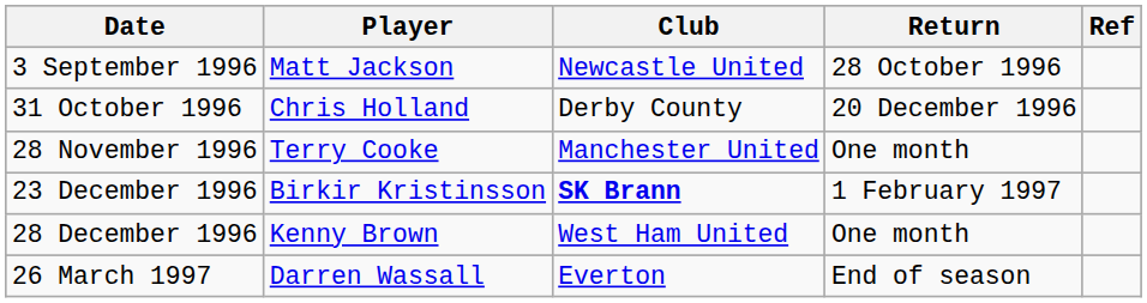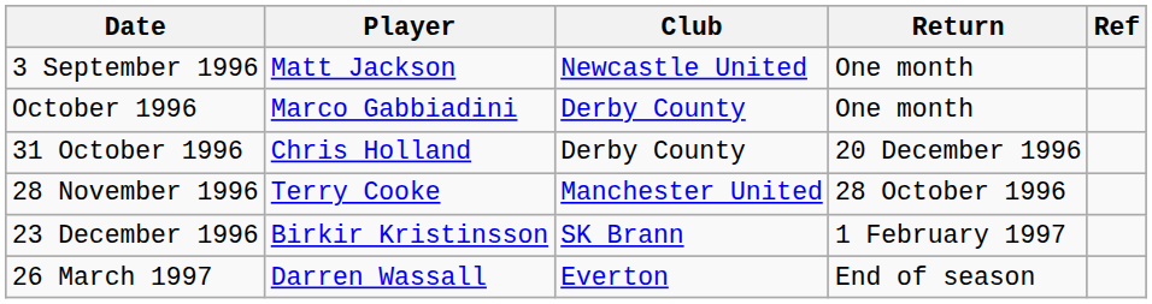3 September 1996 | Return: 28 October 1996 -> One month
+ row: October 1996 | Marco Gabbiadini | Derby County | One month
28 November 1996 | Return: One month -> 28 October 1996
23 December 1996 | Club: bold -> normal
- row: 28 December 1996 | Kenny Brown | West Ham United | One month
